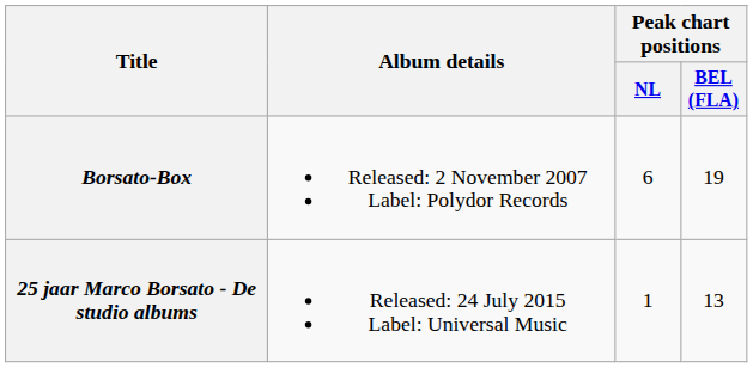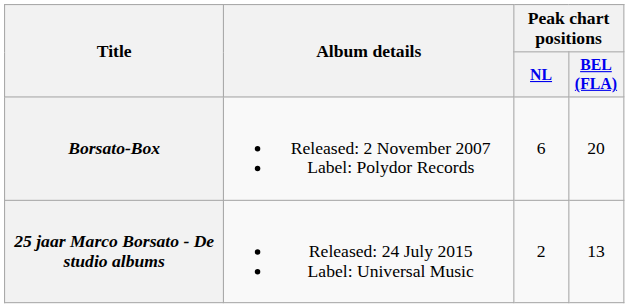Borsato-Box | Peak chart positions / BEL (FLA): 19 -> 20
25 jaar Marco Borsato - De studio albums | Peak chart positions / NL: 1 -> 2
